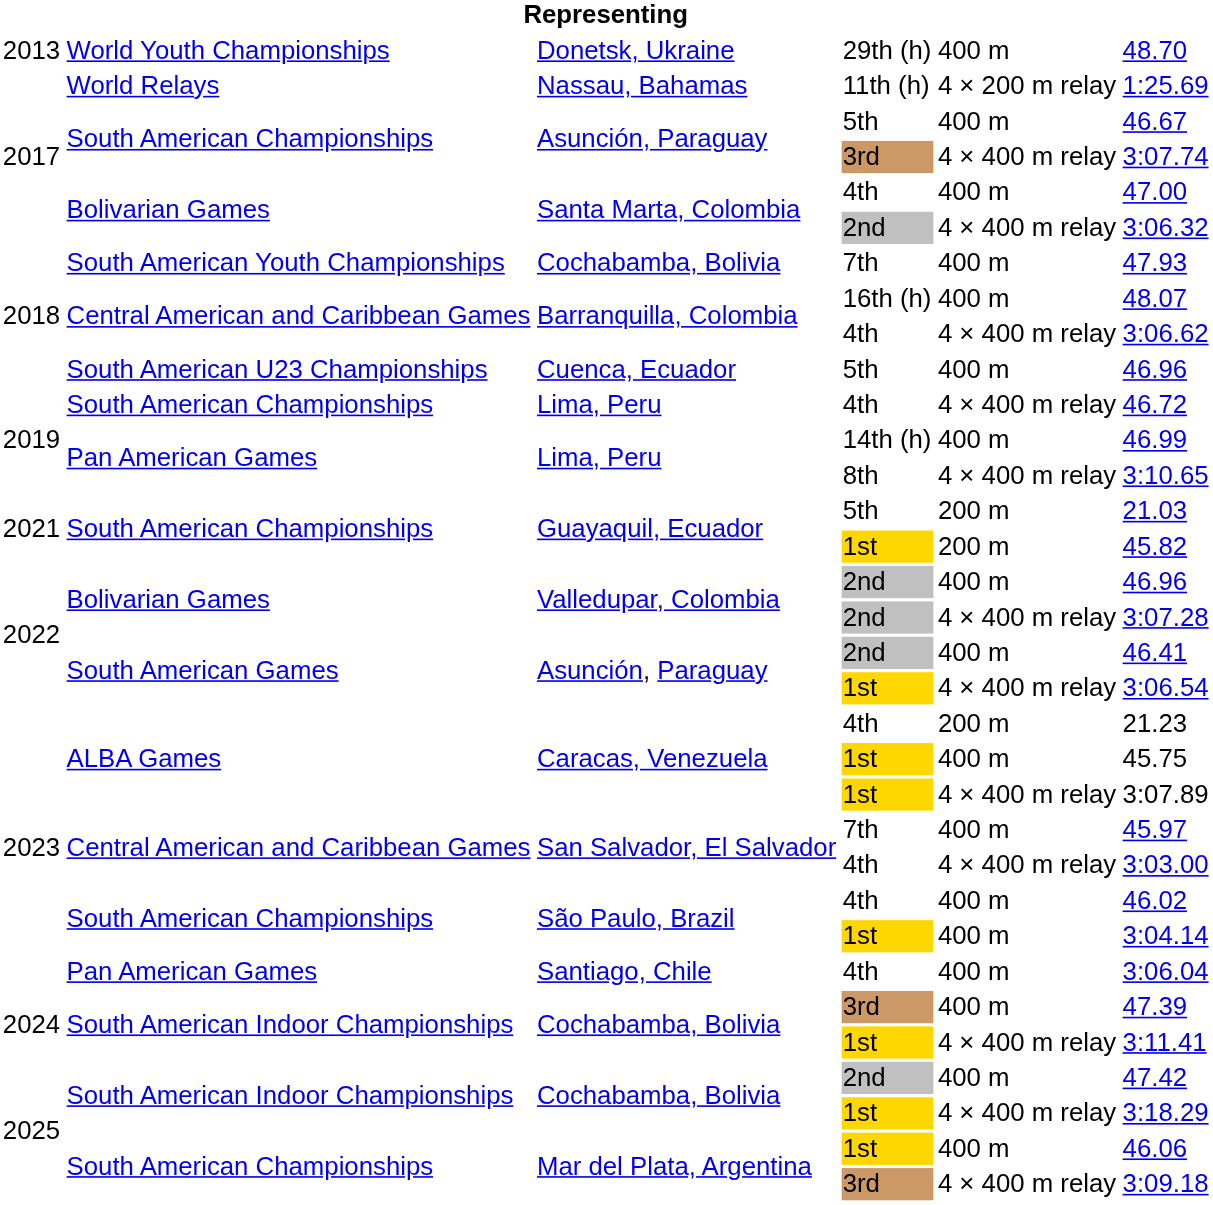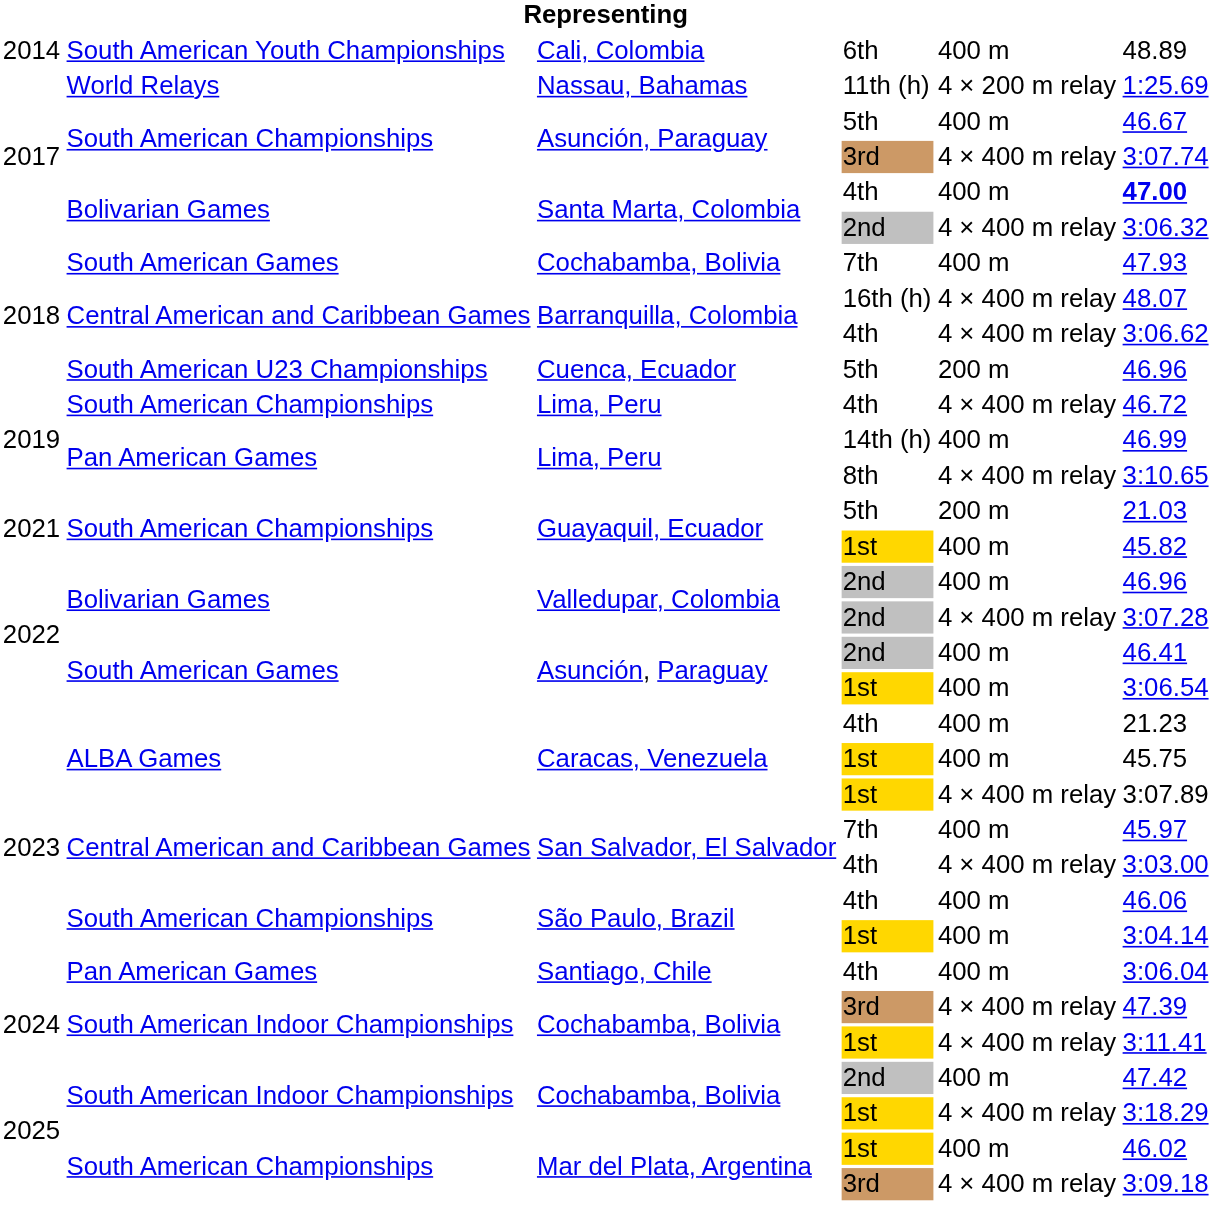- row: 2013 | World Youth Championships | Donetsk, Ukraine | 29th (h) | 400 m | 48.70
+ row: 2014 | South American Youth Championships | Cali, Colombia | 6th | 400 m | 48.89
Santa Marta, Colombia / 4th | column 6: normal -> bold
Cochabamba, Bolivia / 7th | column 2: South American Youth Championships -> South American Games
Barranquilla, Colombia / 16th (h) | column 5: 400 m -> 4 × 400 m relay
Cuenca, Ecuador | column 5: 400 m -> 200 m
Guayaquil, Ecuador / 1st | column 5: 200 m -> 400 m
Asunción, Paraguay / 1st | column 5: 4 × 400 m relay -> 400 m
Caracas, Venezuela / 4th | column 5: 200 m -> 400 m
São Paulo, Brazil / 4th | column 6: 46.02 -> 46.06
Cochabamba, Bolivia / 3rd | column 5: 400 m -> 4 × 400 m relay
Mar del Plata, Argentina / 1st | column 6: 46.06 -> 46.02
